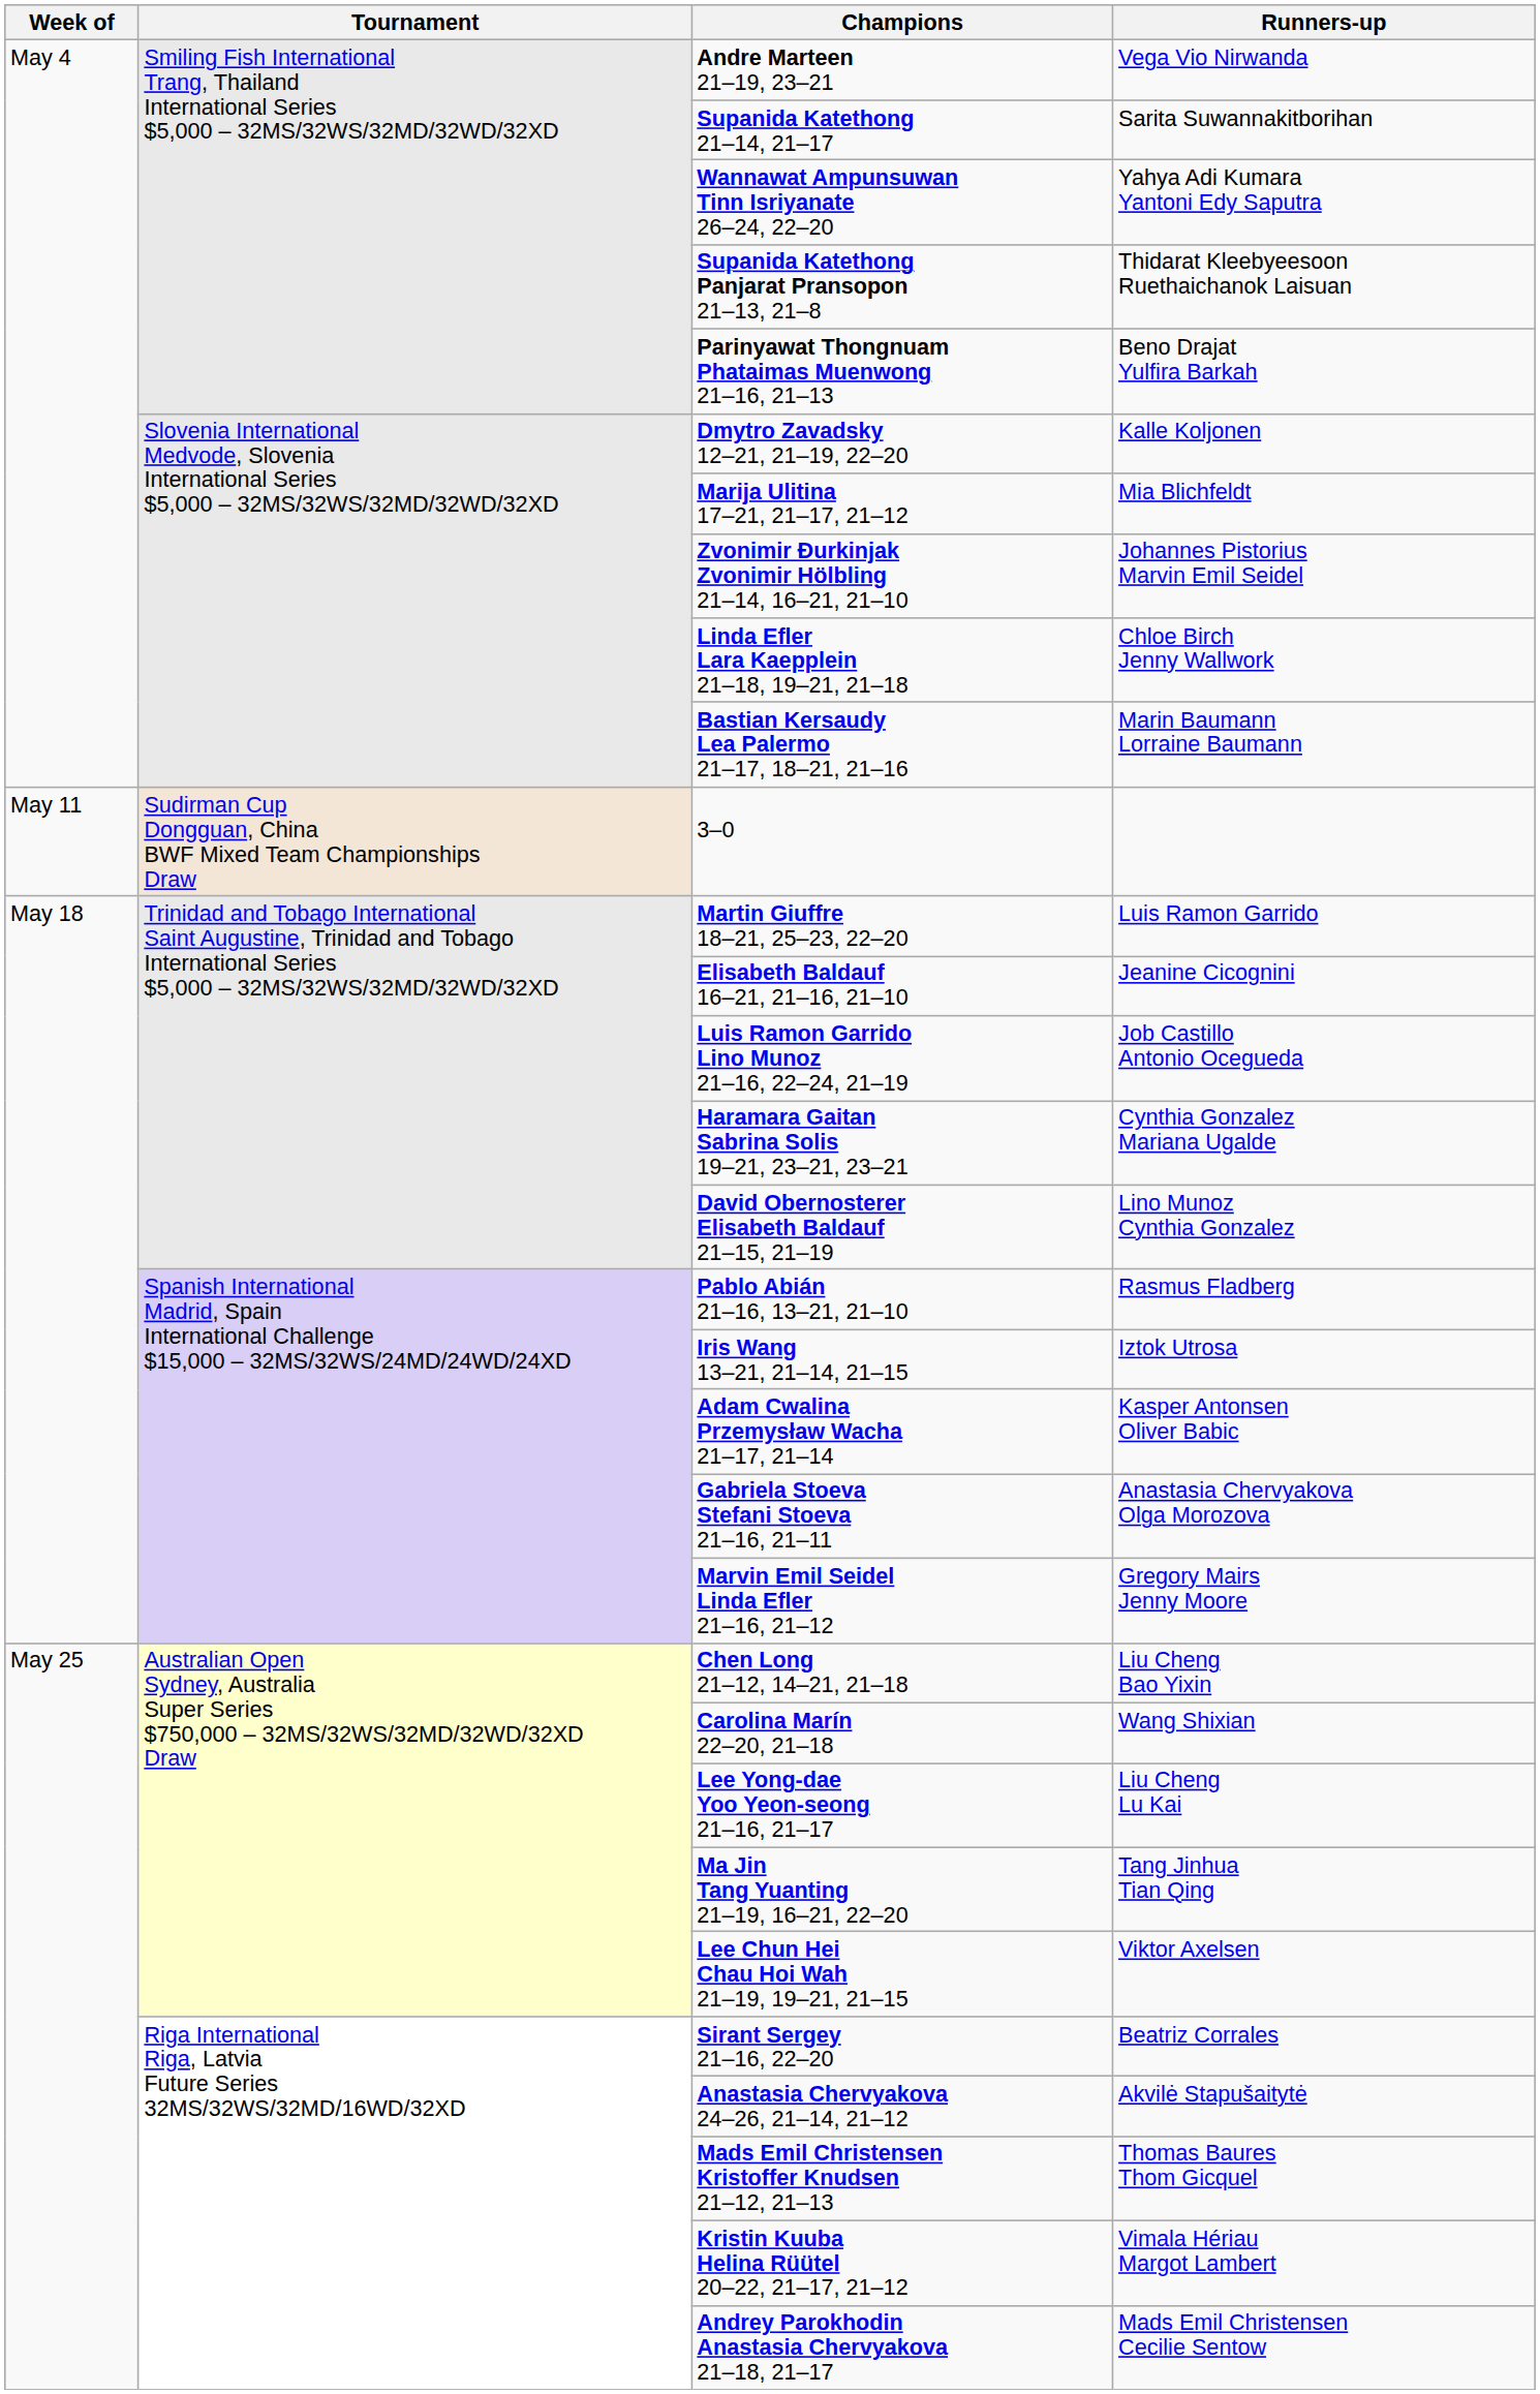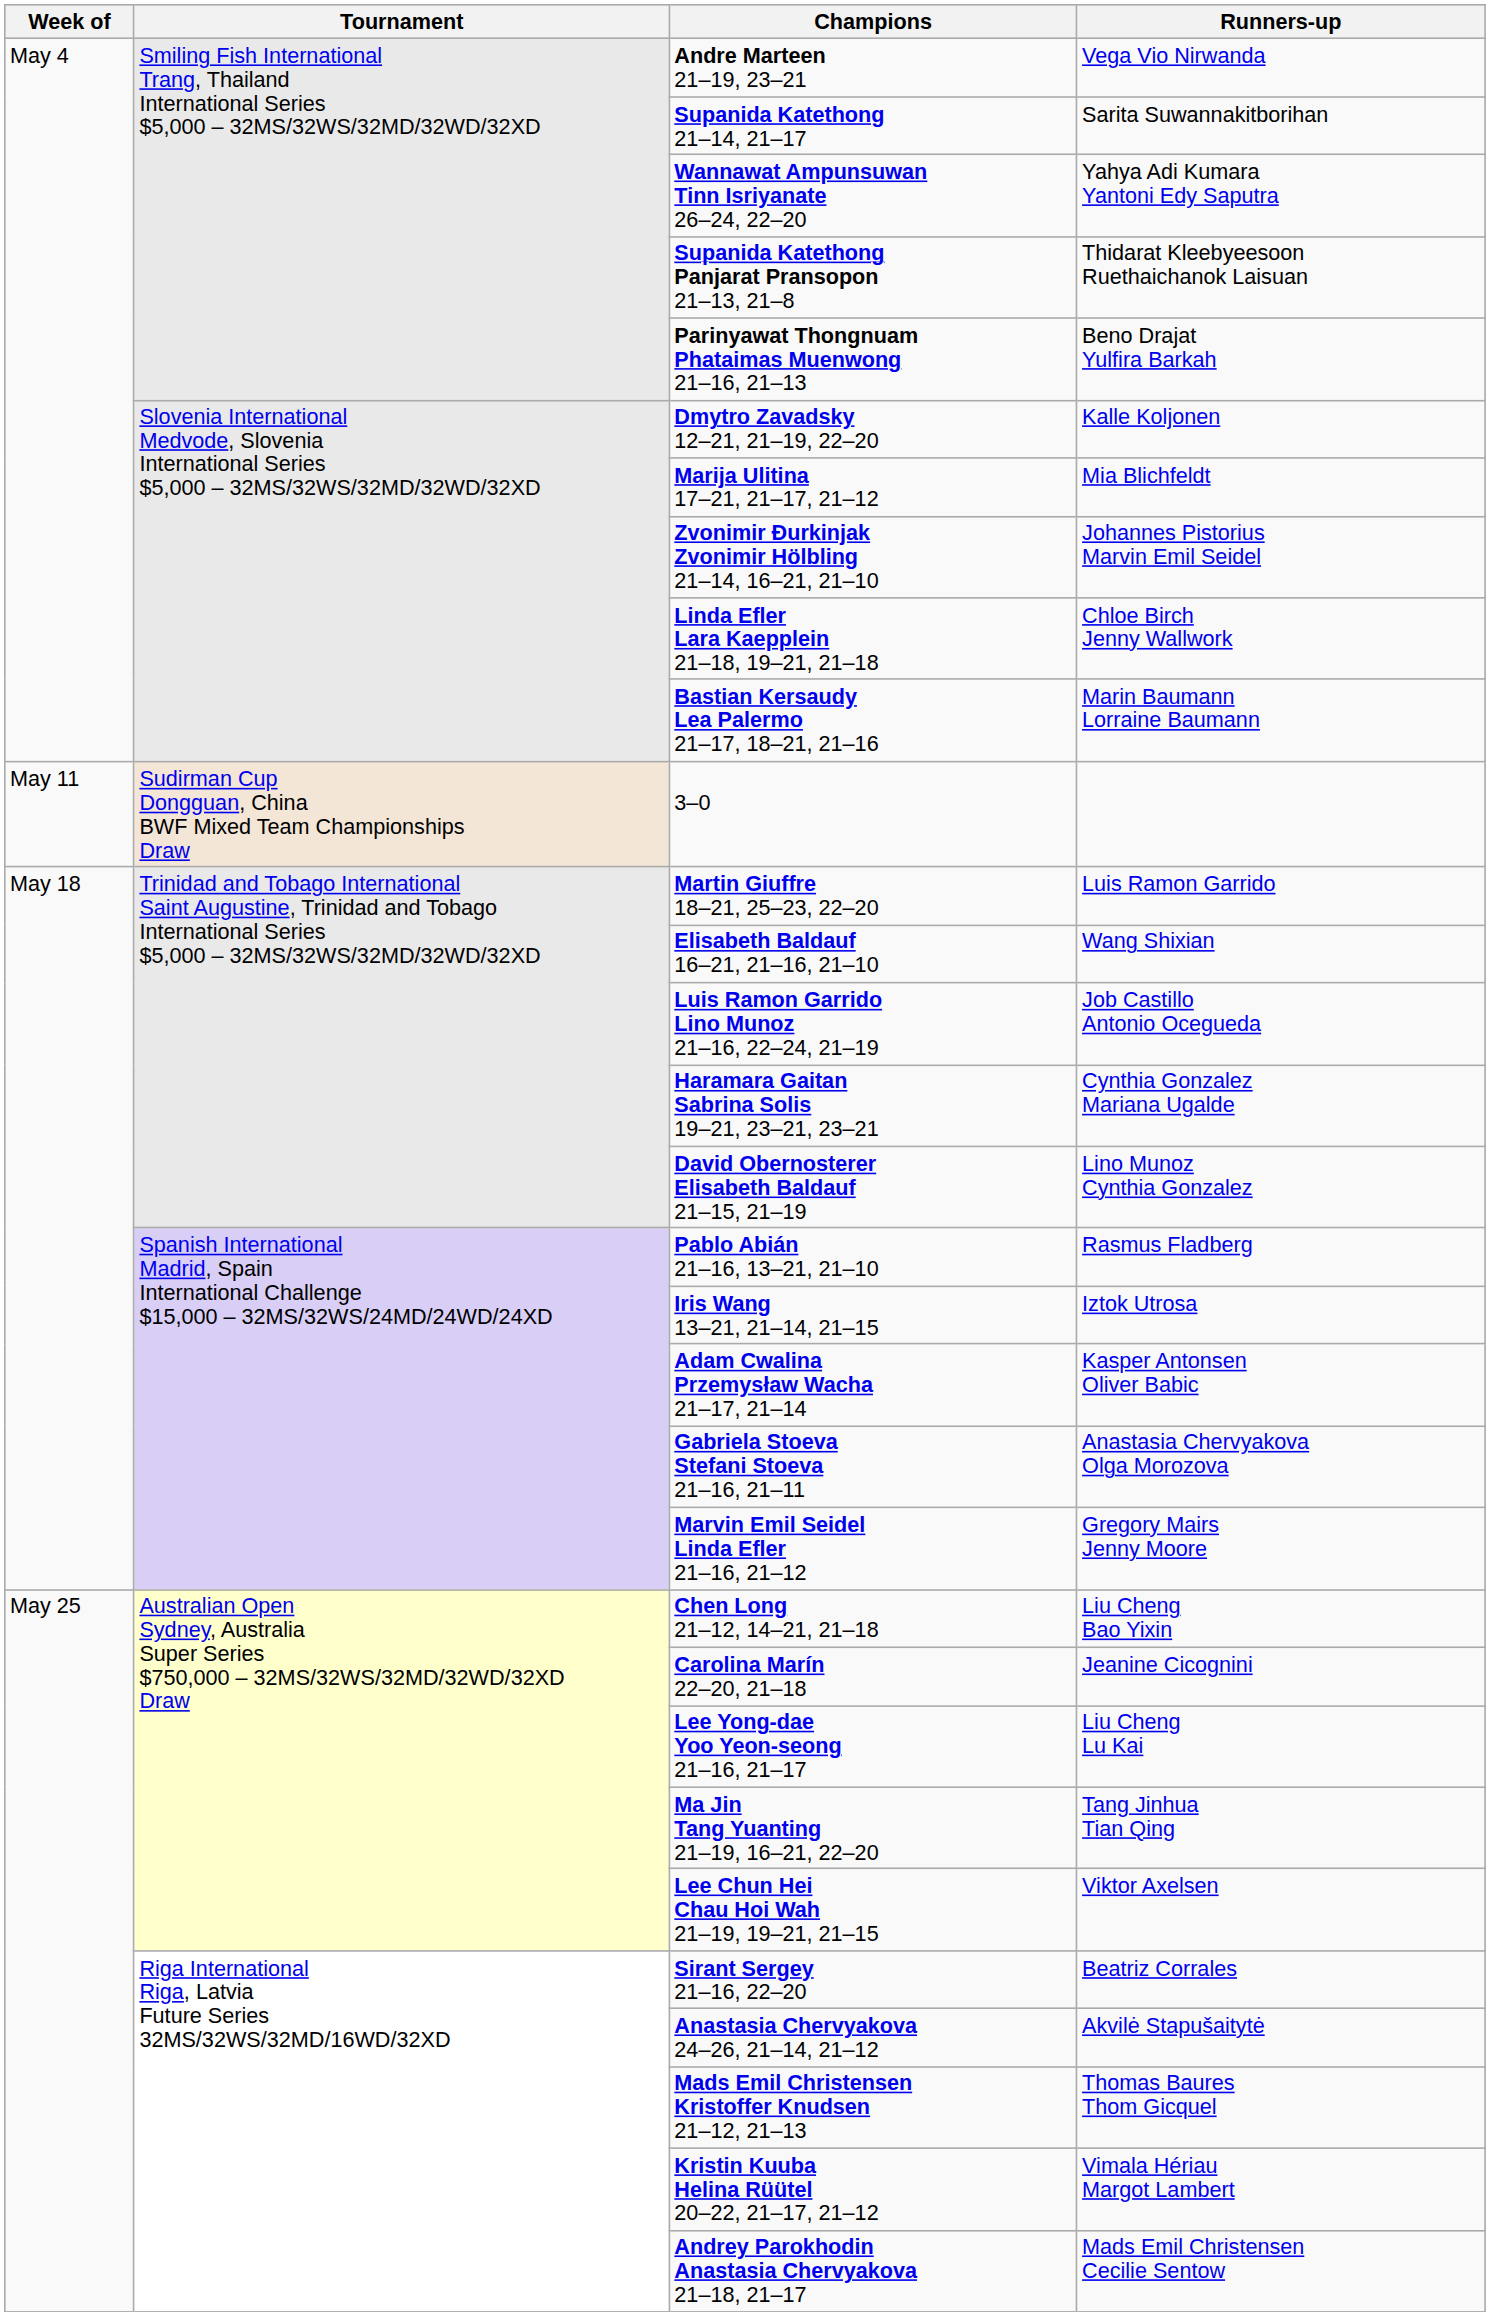Elisabeth Baldauf 16–21, 21–16, 21–10 | Runners-up: Jeanine Cicognini -> Wang Shixian
Carolina Marín 22–20, 21–18 | Runners-up: Wang Shixian -> Jeanine Cicognini
